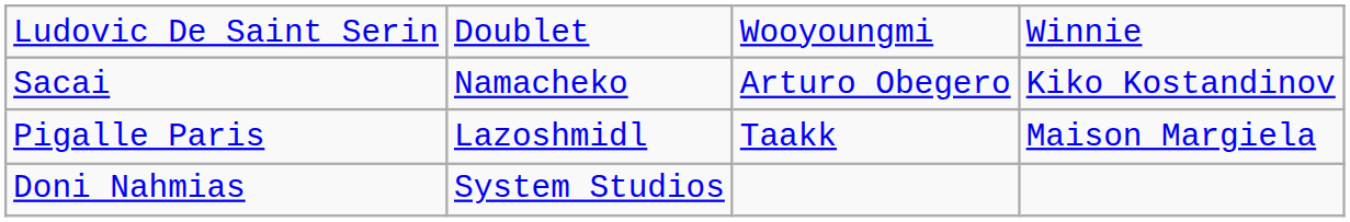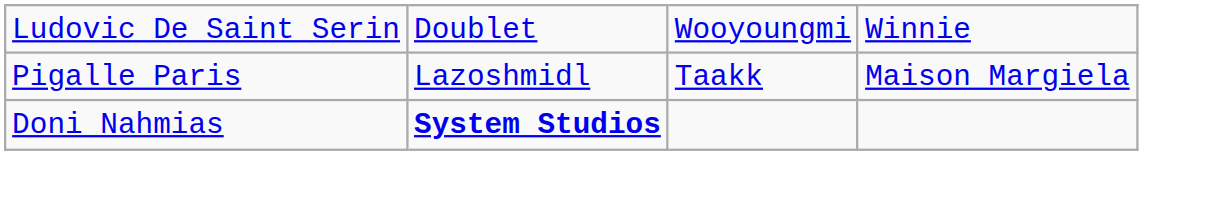- row: Sacai | Namacheko | Arturo Obegero | Kiko Kostandinov
Doni Nahmias | column 2: normal -> bold
